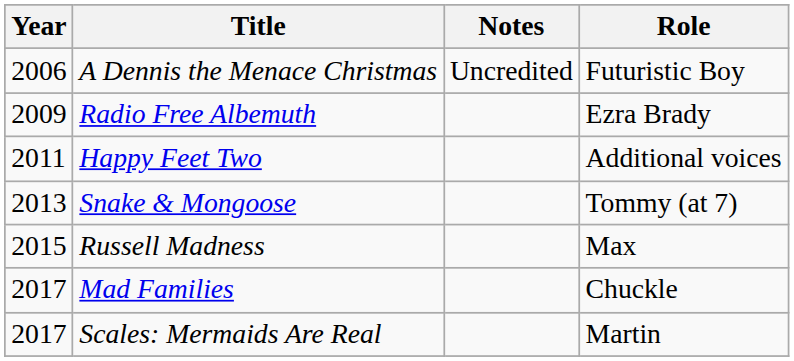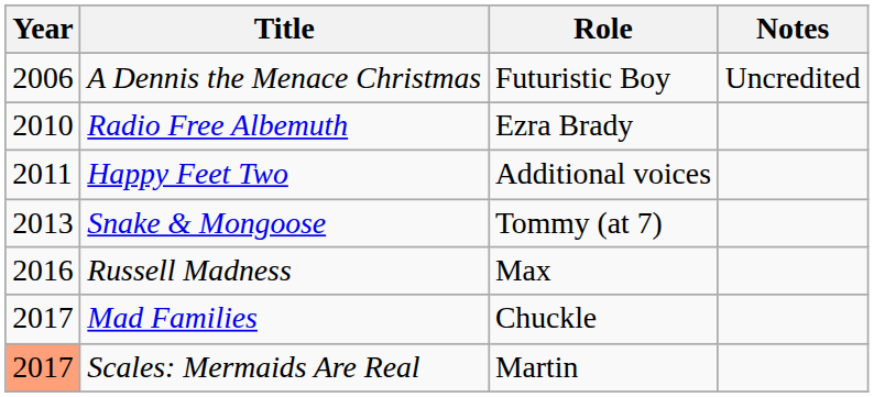columns swapped: Role <-> Notes
Radio Free Albemuth | Year: 2009 -> 2010
Russell Madness | Year: 2015 -> 2016
Scales: Mermaids Are Real | Year: no background -> lightsalmon background
